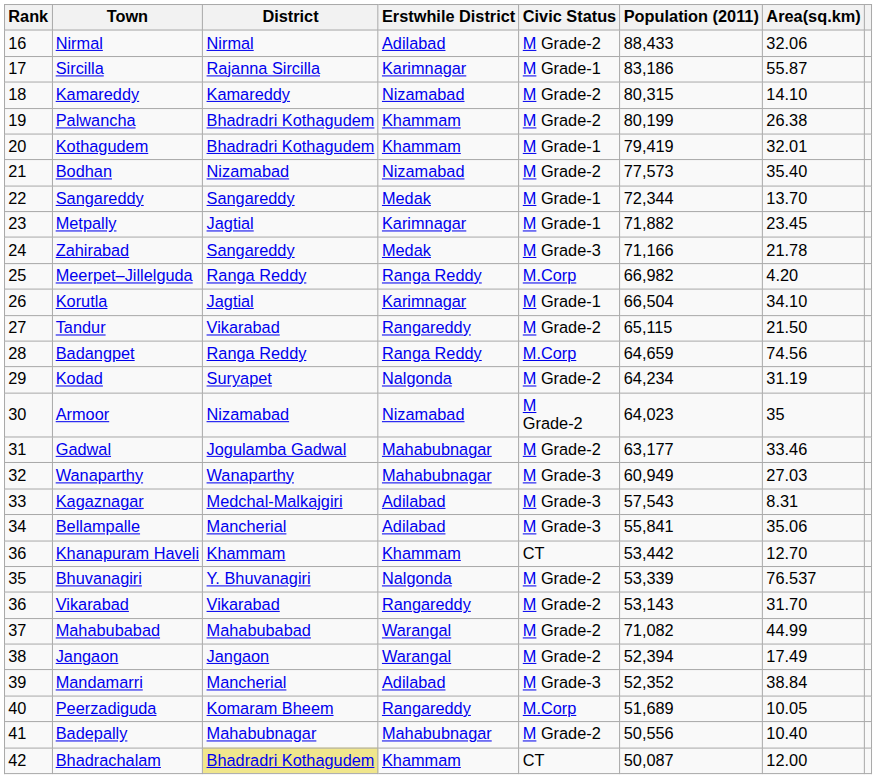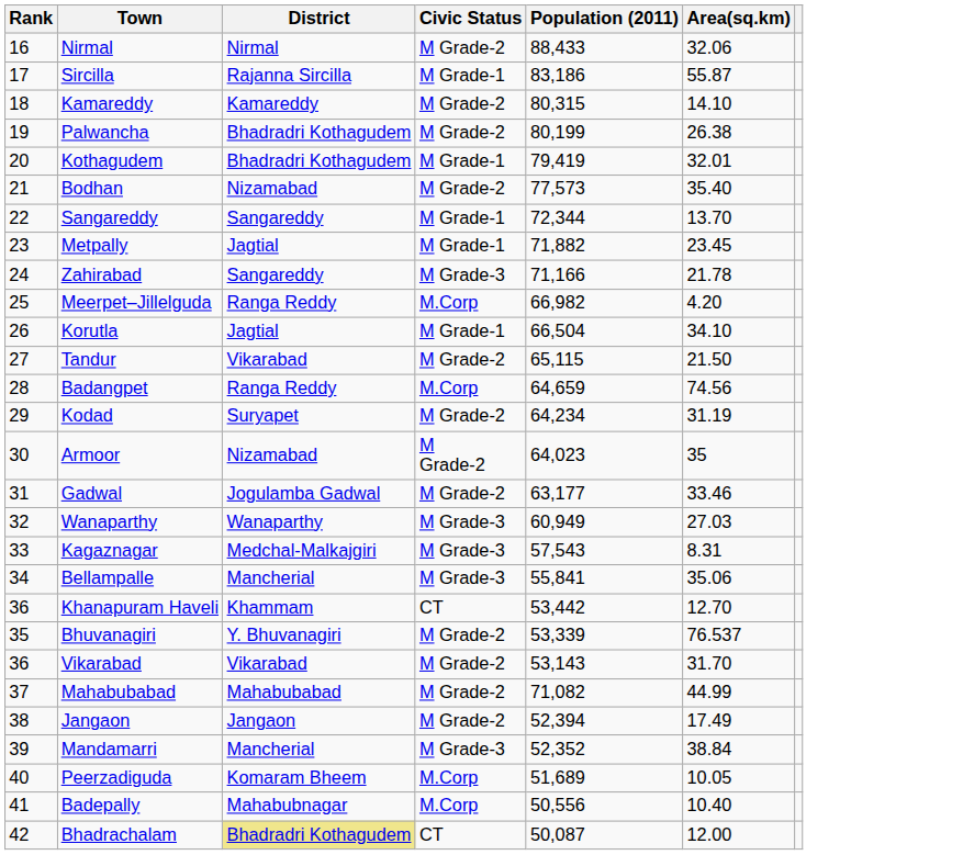- column: Erstwhile District | Adilabad | Karimnagar | Nizamabad | Khammam | Khammam | Nizamabad | Medak | Karimnagar | Medak | Ranga Reddy | Karimnagar | Rangareddy | Ranga Reddy | Nalgonda | Nizamabad | Mahabubnagar | Mahabubnagar | Adilabad | Adilabad | Khammam | Nalgonda | Rangareddy | Warangal | Warangal | Adilabad | Rangareddy | Mahabubnagar | Khammam
Badepally | Civic Status: M Grade-2 -> M.Corp
